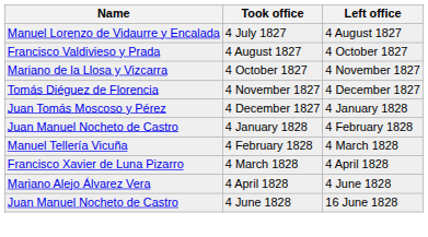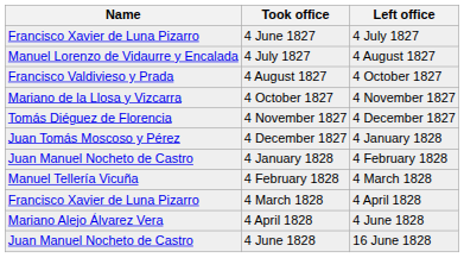+ row: Francisco Xavier de Luna Pizarro | 4 June 1827 | 4 July 1827
